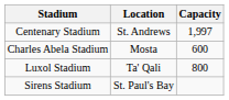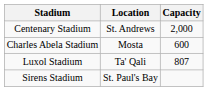Centenary Stadium | Capacity: 1,997 -> 2,000
Luxol Stadium | Capacity: 800 -> 807
